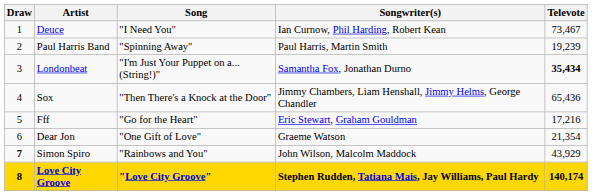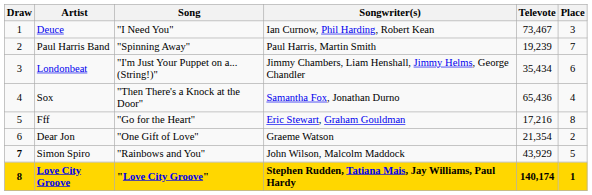+ column: Place | 3 | 7 | 6 | 4 | 8 | 2 | 5 | 1
Londonbeat | Songwriter(s): Samantha Fox, Jonathan Durno -> Jimmy Chambers, Liam Henshall, Jimmy Helms, George Chandler
Londonbeat | Televote: bold -> normal
Sox | Songwriter(s): Jimmy Chambers, Liam Henshall, Jimmy Helms, George Chandler -> Samantha Fox, Jonathan Durno
